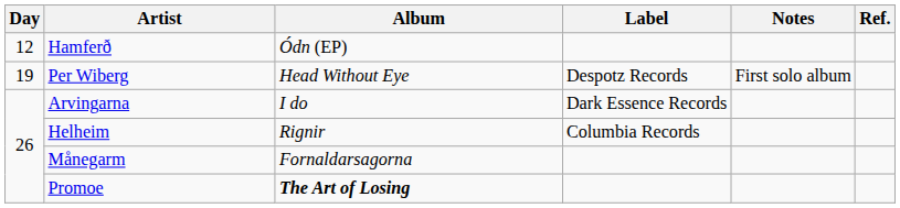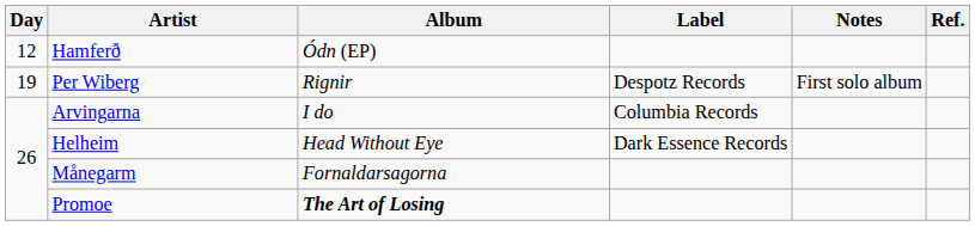Per Wiberg | Album: Head Without Eye -> Rignir
Arvingarna | Label: Dark Essence Records -> Columbia Records
Helheim | Album: Rignir -> Head Without Eye
Helheim | Label: Columbia Records -> Dark Essence Records
